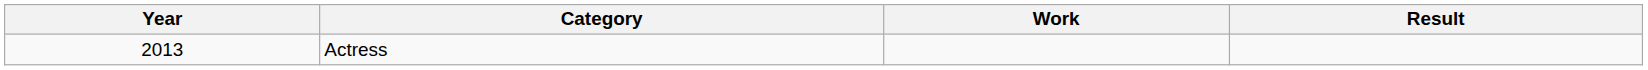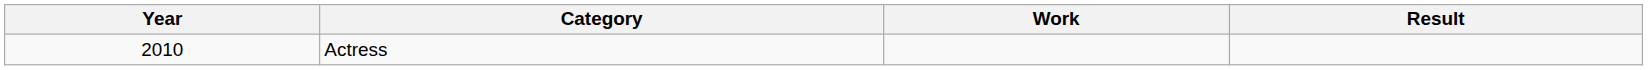Actress | Year: 2013 -> 2010
